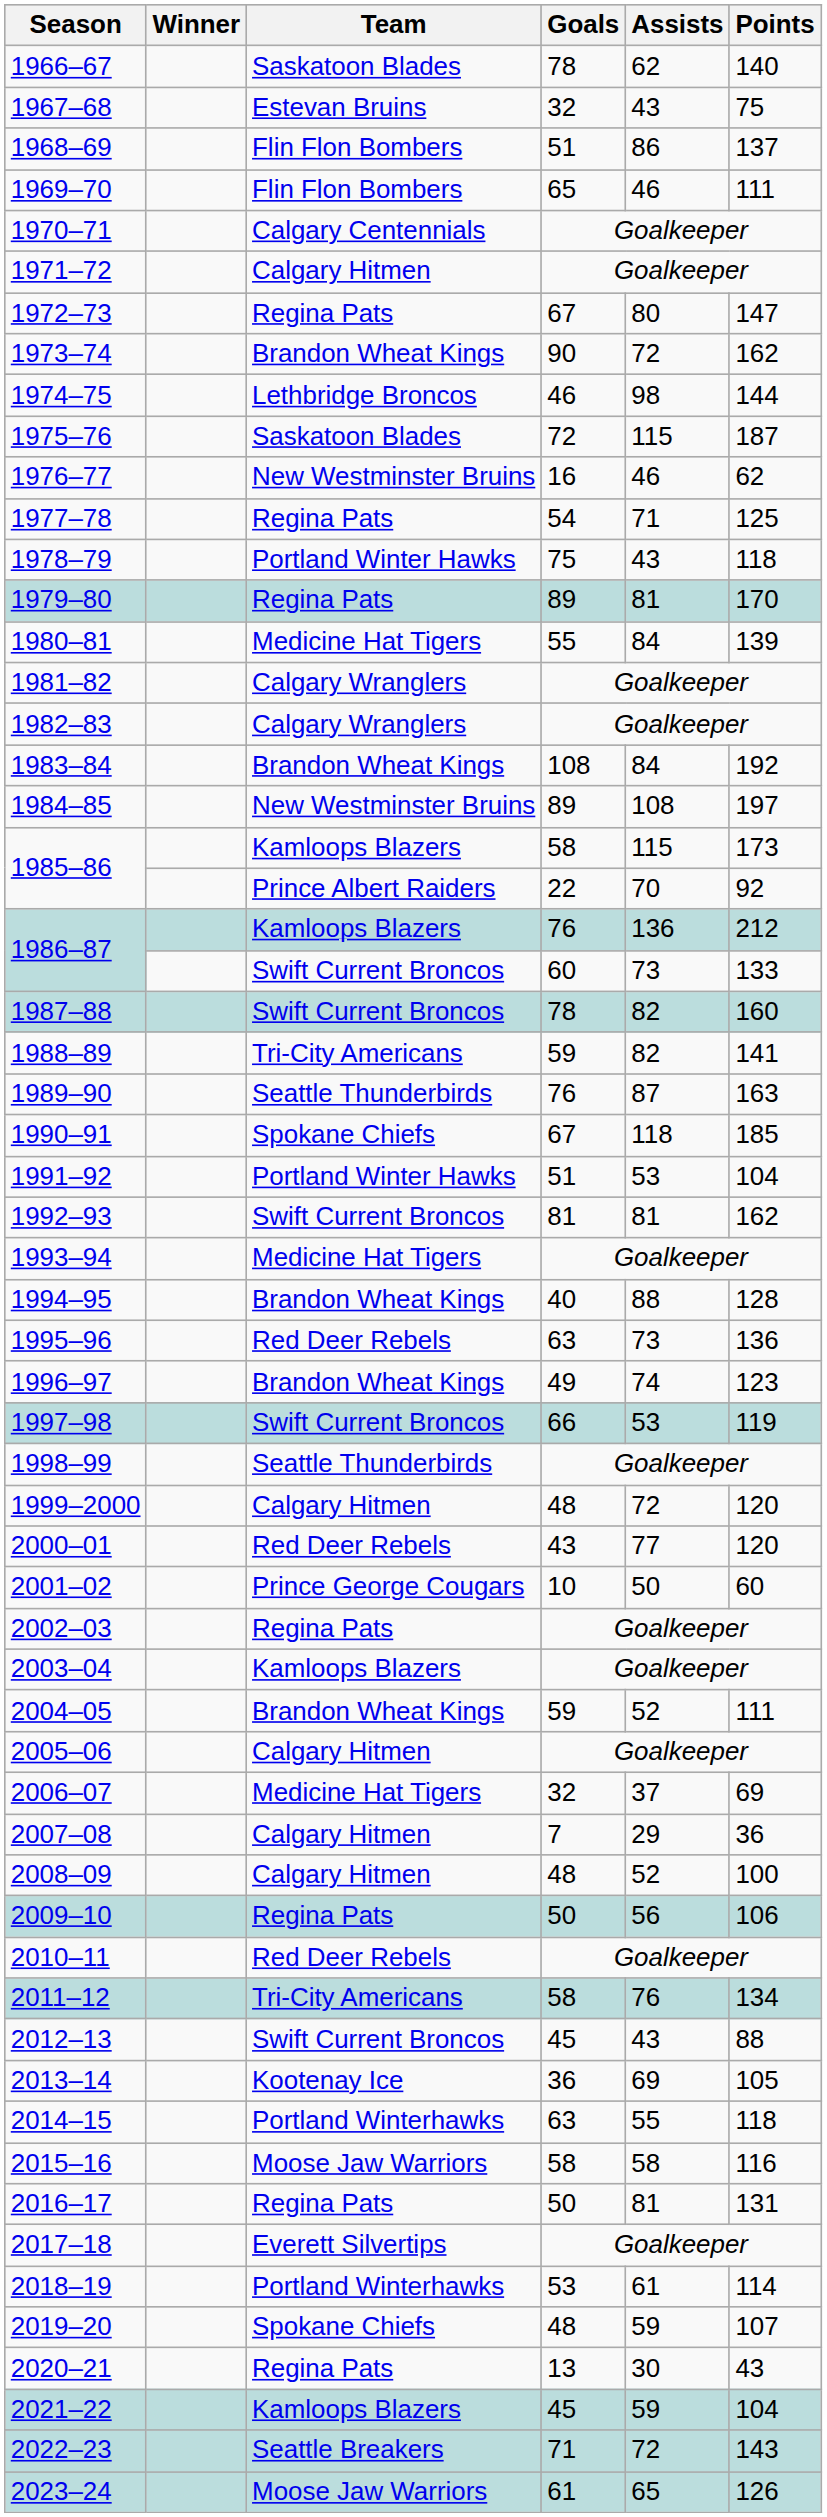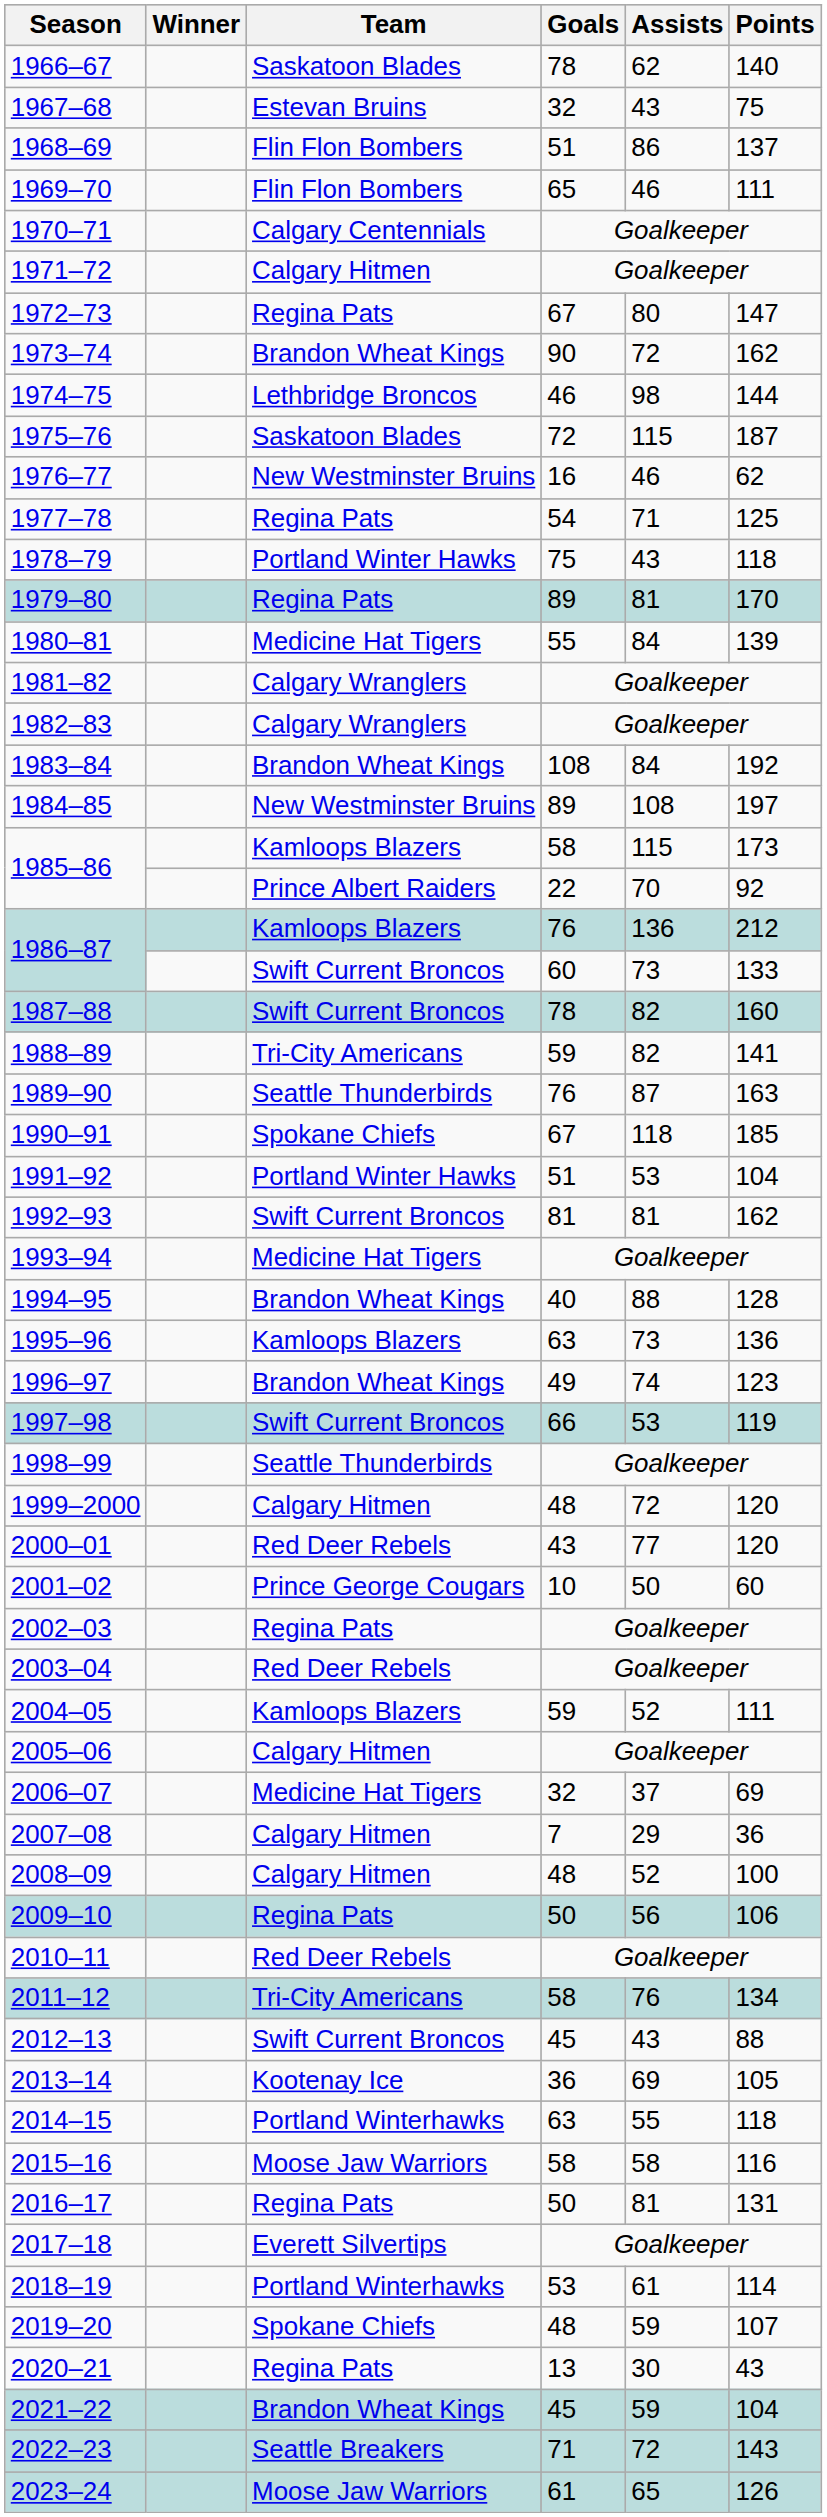1995–96 | Team: Red Deer Rebels -> Kamloops Blazers
2003–04 | Team: Kamloops Blazers -> Red Deer Rebels
2004–05 | Team: Brandon Wheat Kings -> Kamloops Blazers
2021–22 | Team: Kamloops Blazers -> Brandon Wheat Kings
